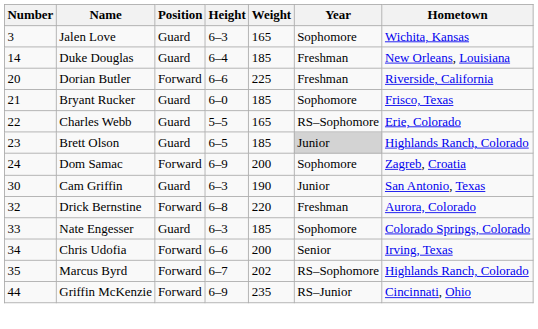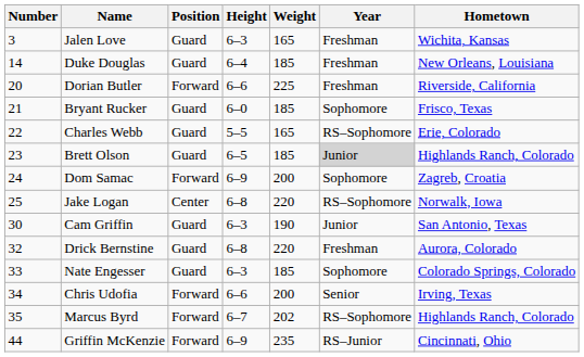Jalen Love | Year: Sophomore -> Freshman
+ row: 25 | Jake Logan | Center | 6–8 | 220 | RS–Sophomore | Norwalk, Iowa
Drick Bernstine | Position: Forward -> Guard
